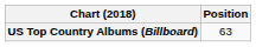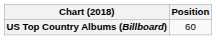US Top Country Albums (Billboard) | Position: 63 -> 60
